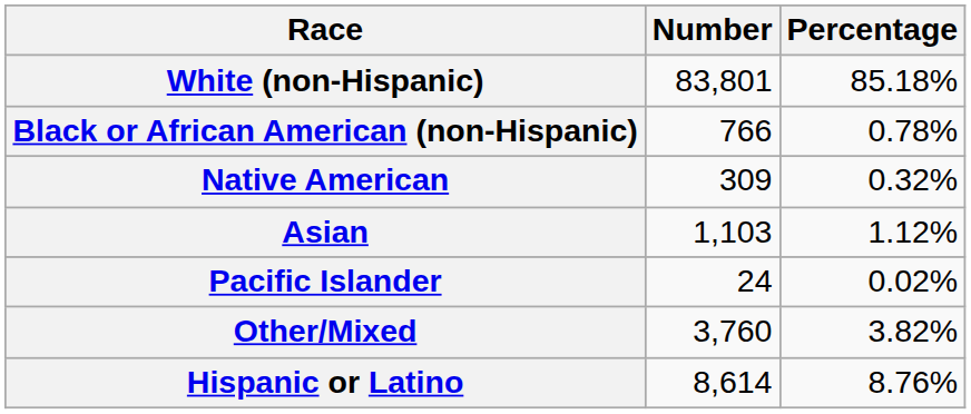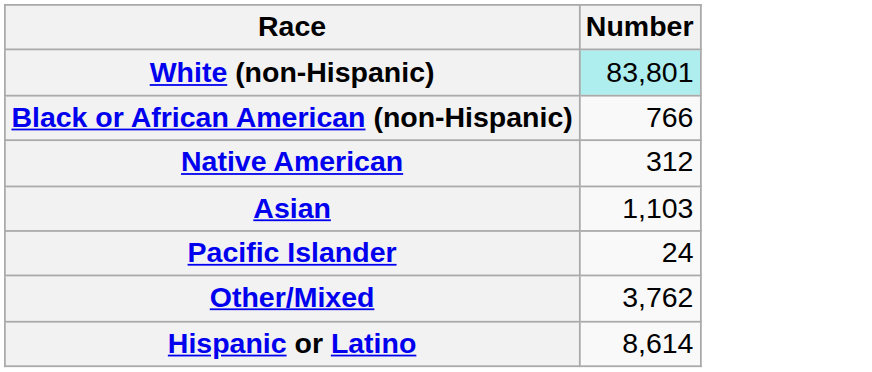- column: Percentage | 85.18% | 0.78% | 0.32% | 1.12% | 0.02% | 3.82% | 8.76%
White (non-Hispanic) | Number: no background -> paleturquoise background
Native American | Number: 309 -> 312
Other/Mixed | Number: 3,760 -> 3,762
